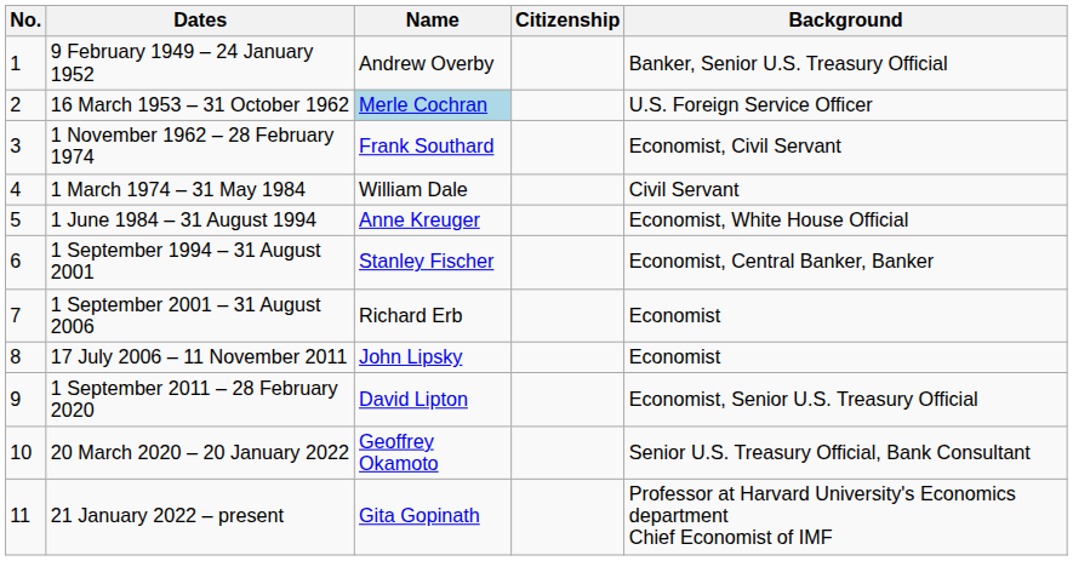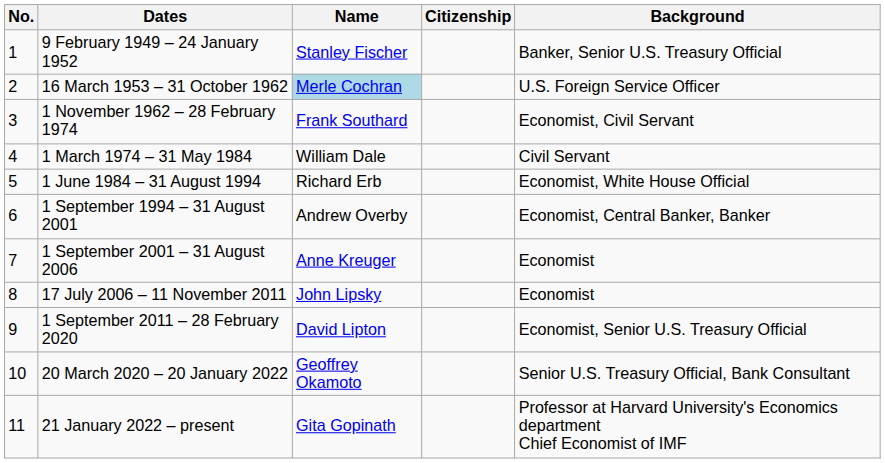9 February 1949 – 24 January 1952 | Name: Andrew Overby -> Stanley Fischer
1 June 1984 – 31 August 1994 | Name: Anne Kreuger -> Richard Erb
1 September 1994 – 31 August 2001 | Name: Stanley Fischer -> Andrew Overby
1 September 2001 – 31 August 2006 | Name: Richard Erb -> Anne Kreuger
